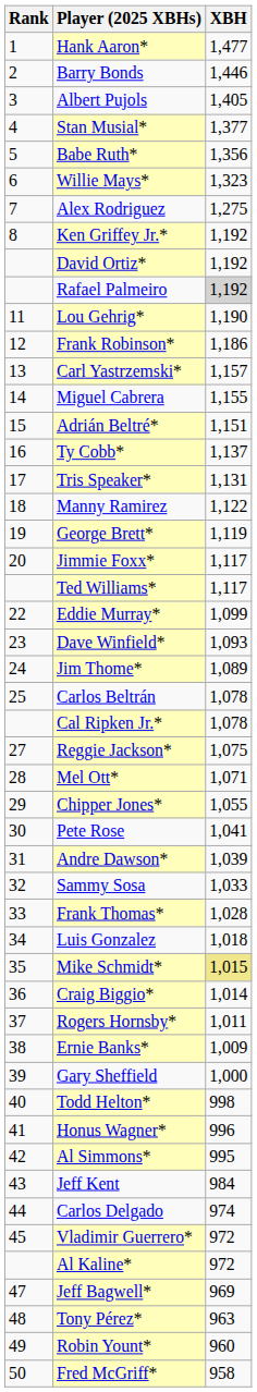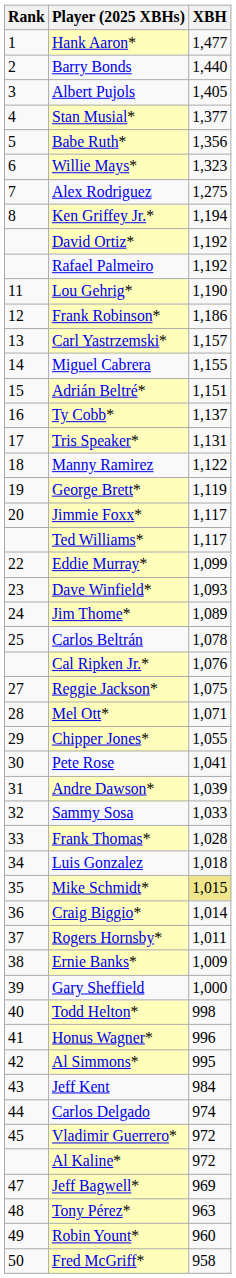Barry Bonds | XBH: 1,446 -> 1,440
Ken Griffey Jr.* | XBH: 1,192 -> 1,194
Rafael Palmeiro | XBH: lightgrey background -> no background
Cal Ripken Jr.* | XBH: 1,078 -> 1,076
